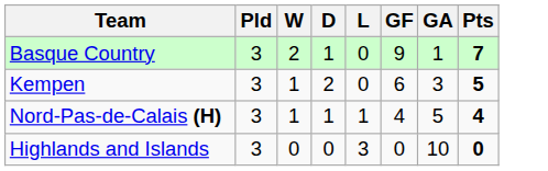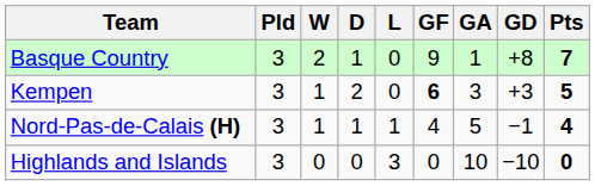+ column: GD | +8 | +3 | −1 | −10
Kempen | GF: normal -> bold
